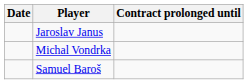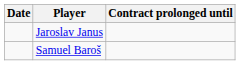- row: Michal Vondrka
